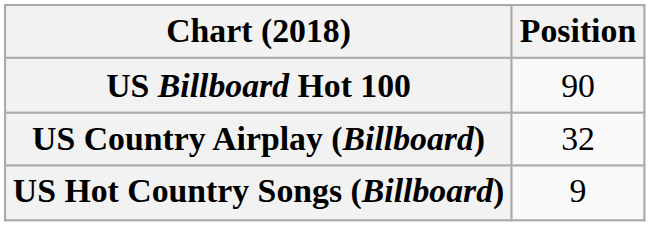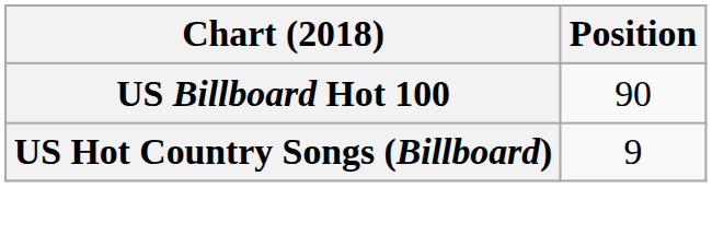- row: US Country Airplay (Billboard) | 32
